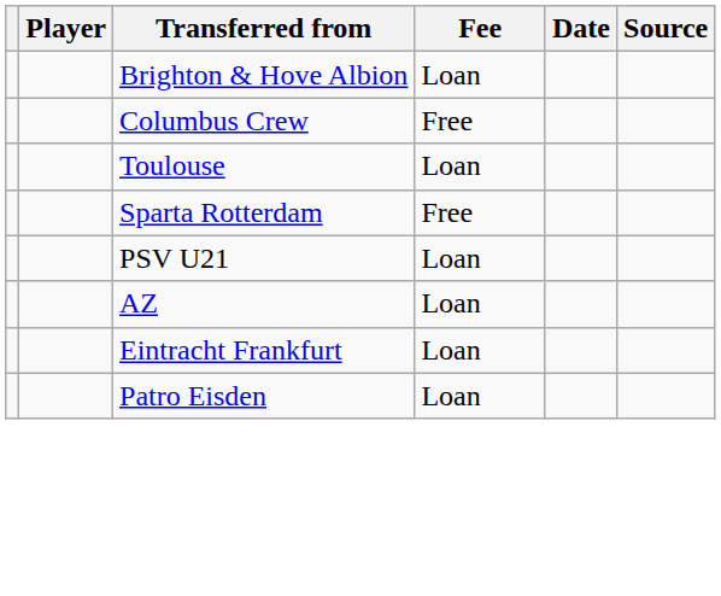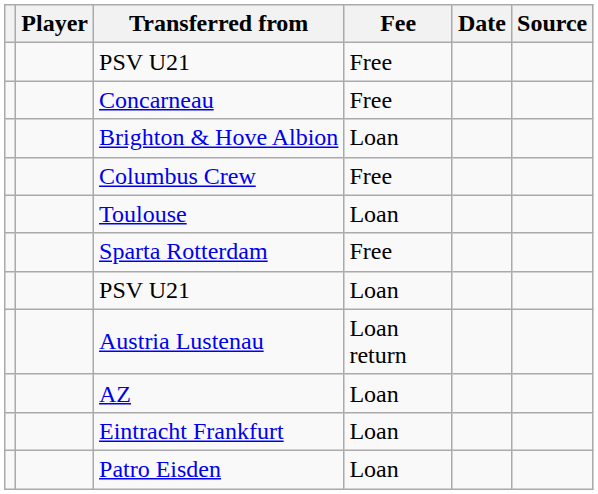+ row: PSV U21 | Free
+ row: Concarneau | Free
+ row: Austria Lustenau | Loan return
